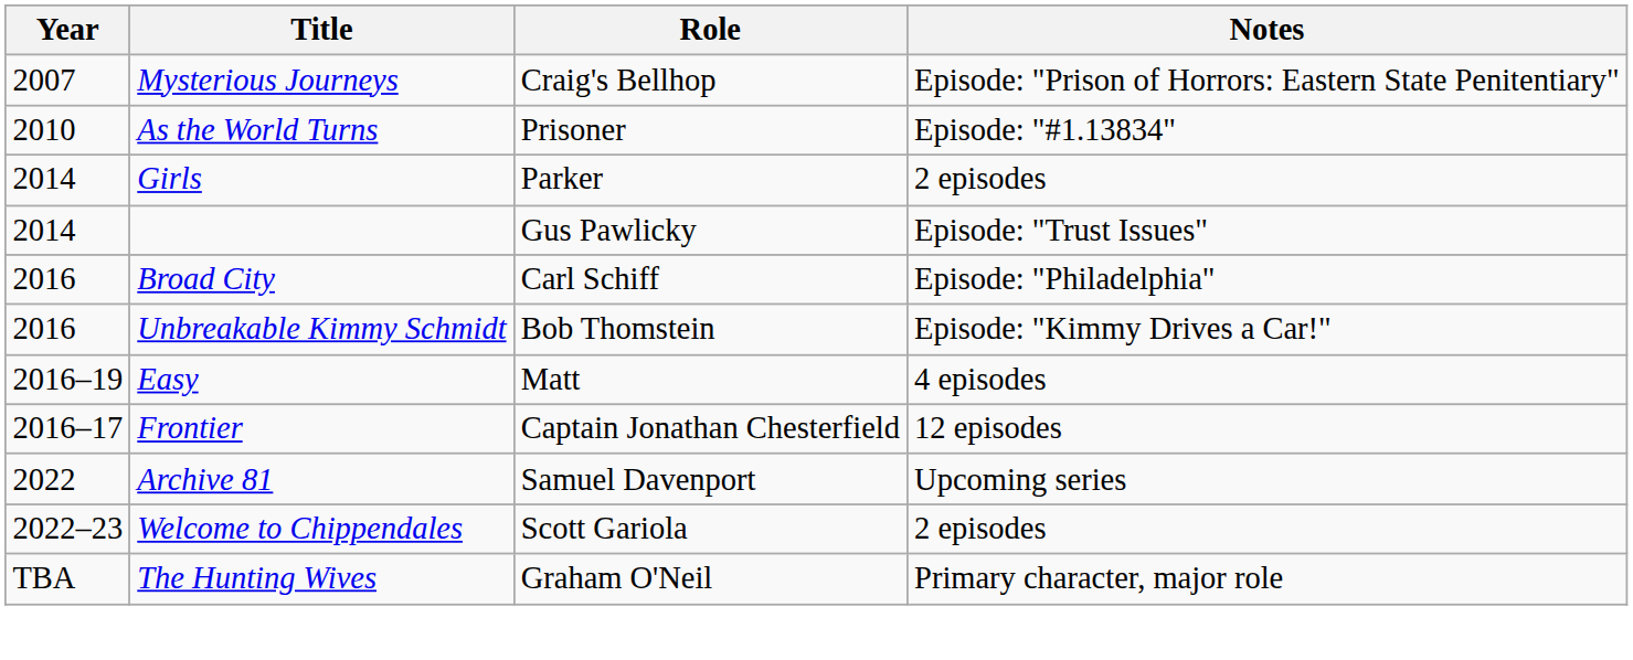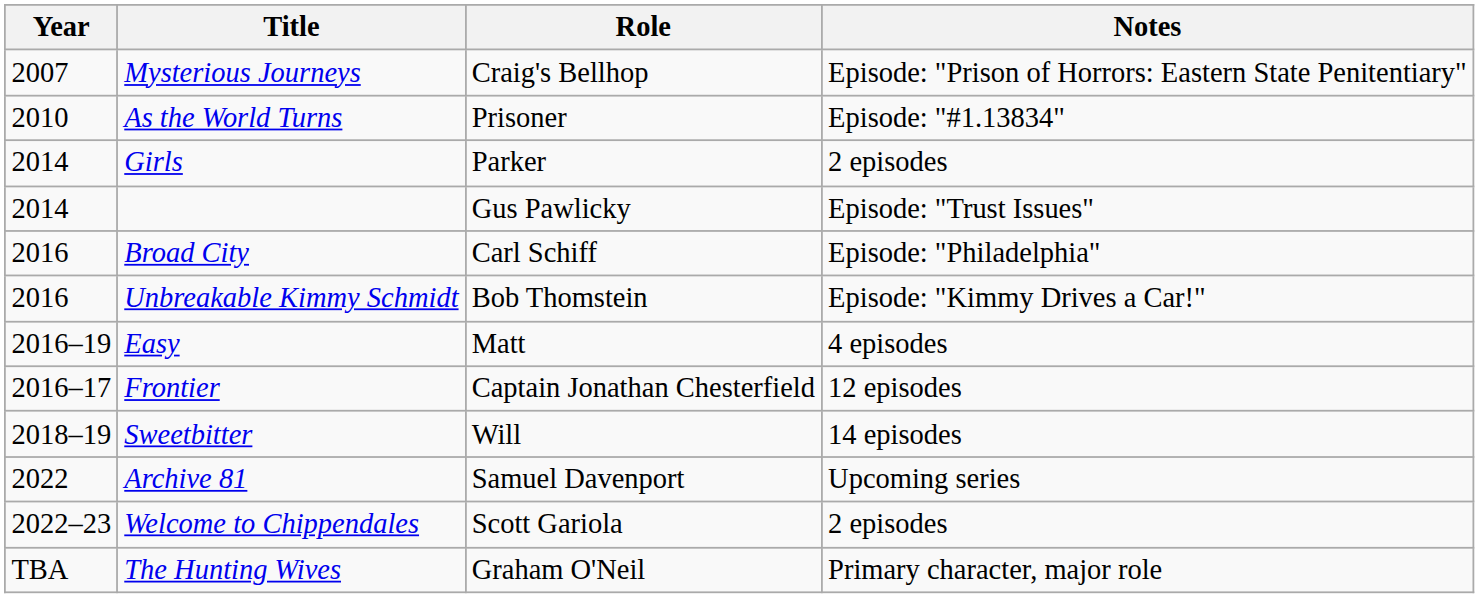+ row: 2018–19 | Sweetbitter | Will | 14 episodes
